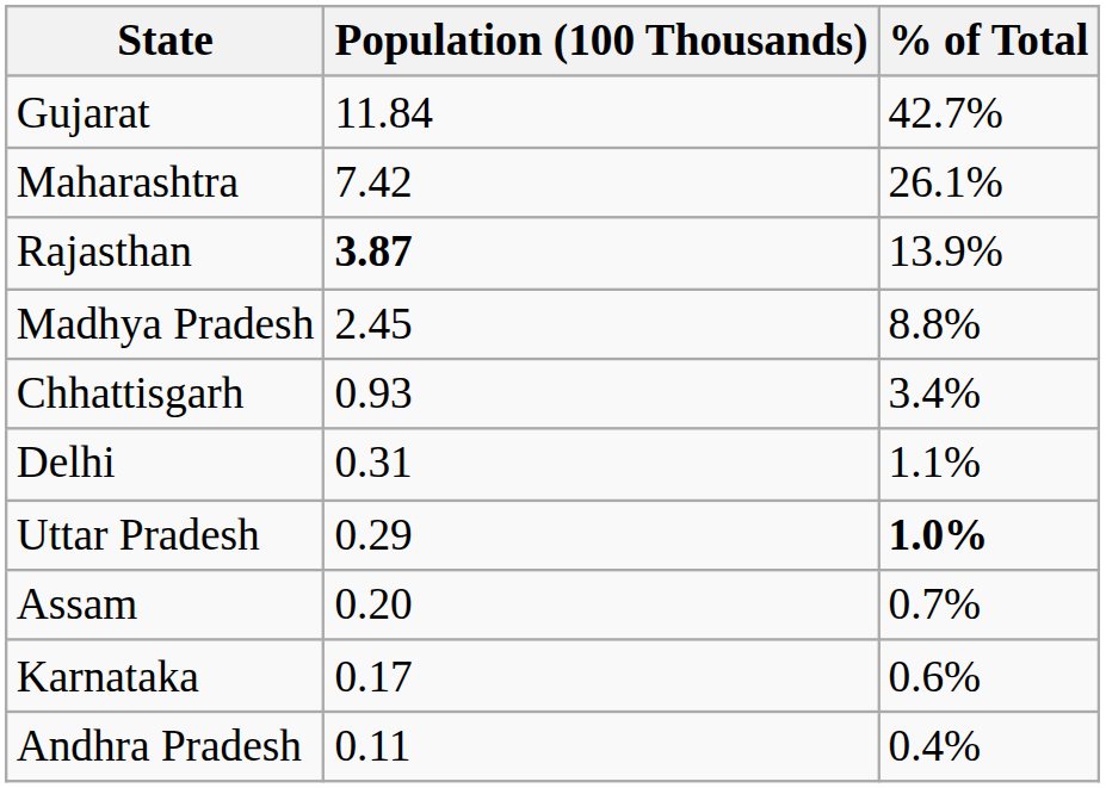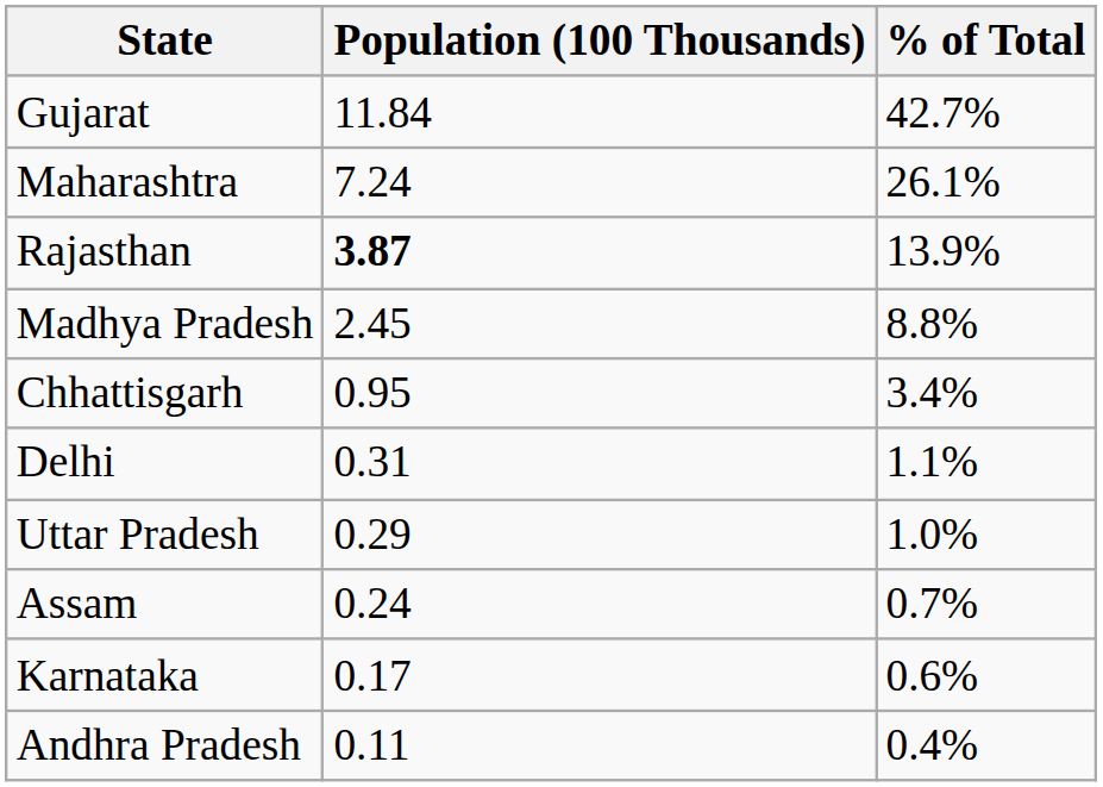Maharashtra | Population (100 Thousands): 7.42 -> 7.24
Chhattisgarh | Population (100 Thousands): 0.93 -> 0.95
Uttar Pradesh | % of Total: bold -> normal
Assam | Population (100 Thousands): 0.20 -> 0.24
